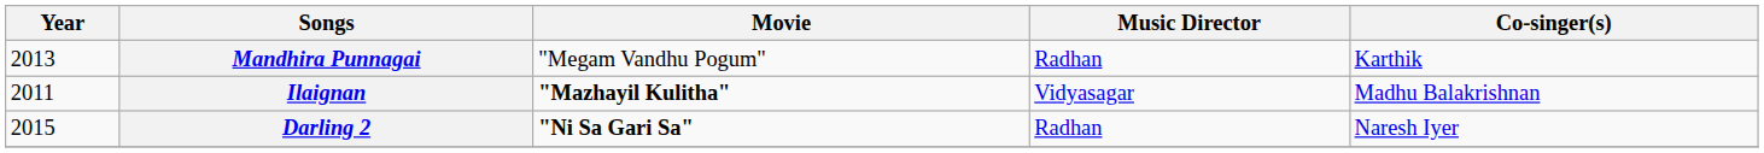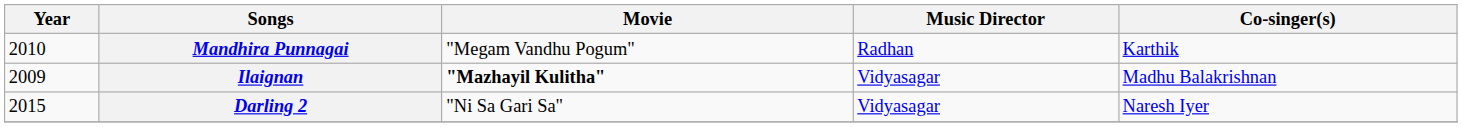Mandhira Punnagai | Year: 2013 -> 2010
Ilaignan | Year: 2011 -> 2009
Darling 2 | Movie: bold -> normal
Darling 2 | Music Director: Radhan -> Vidyasagar
